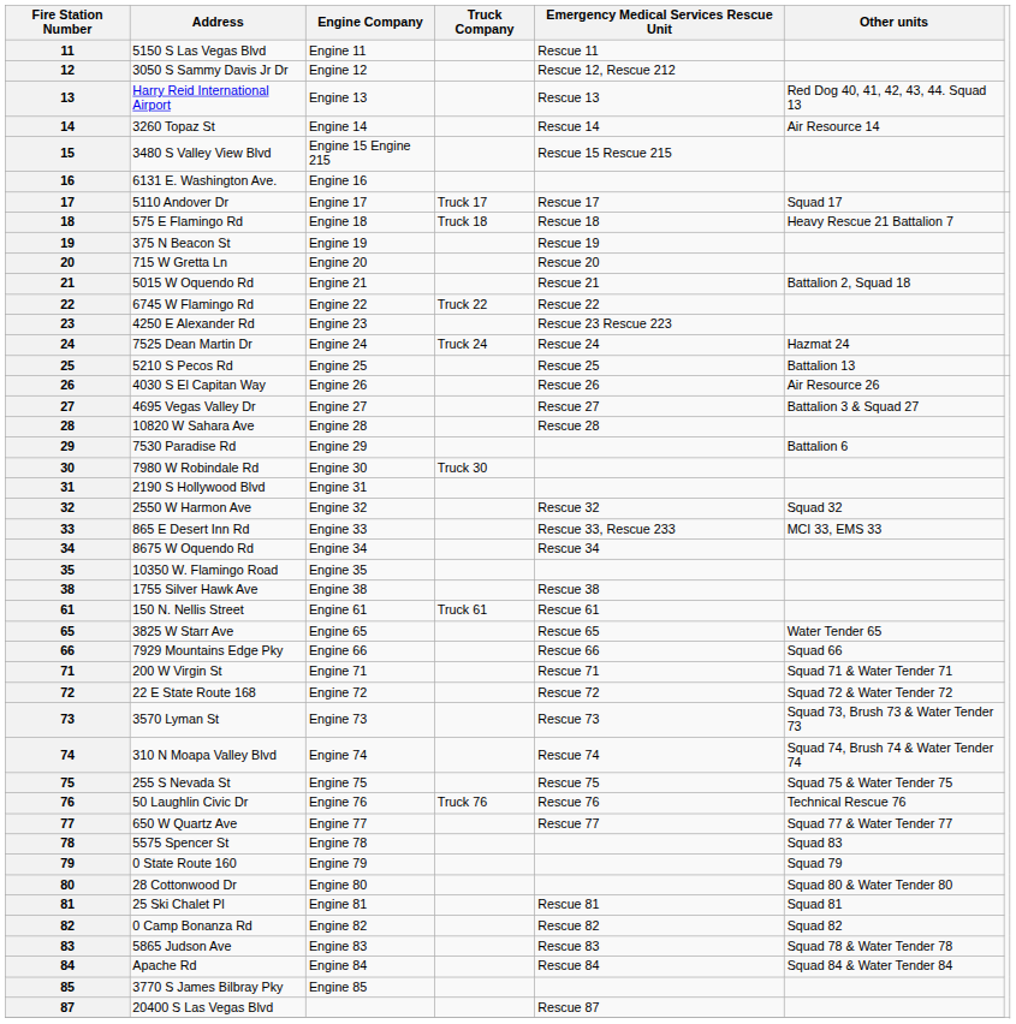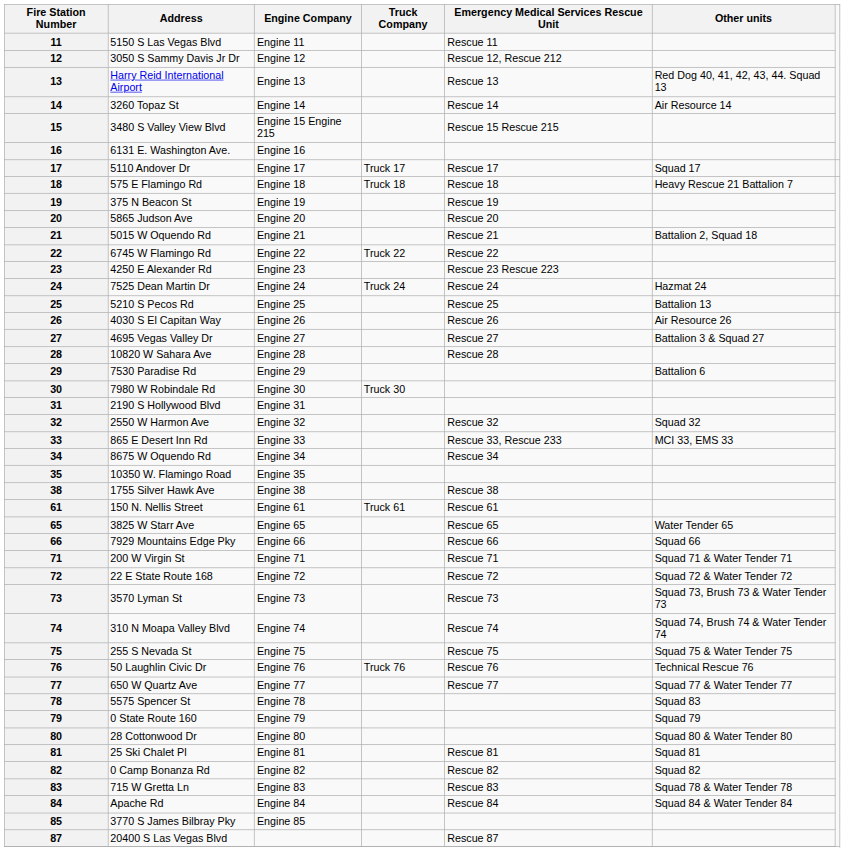20 | Address: 715 W Gretta Ln -> 5865 Judson Ave
83 | Address: 5865 Judson Ave -> 715 W Gretta Ln
